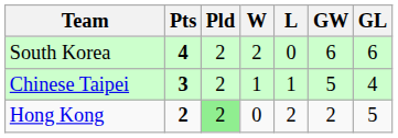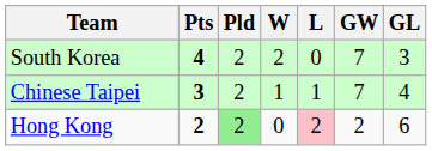South Korea | GW: 6 -> 7
South Korea | GL: 6 -> 3
Chinese Taipei | GW: 5 -> 7
Hong Kong | L: no background -> pink background
Hong Kong | GL: 5 -> 6
